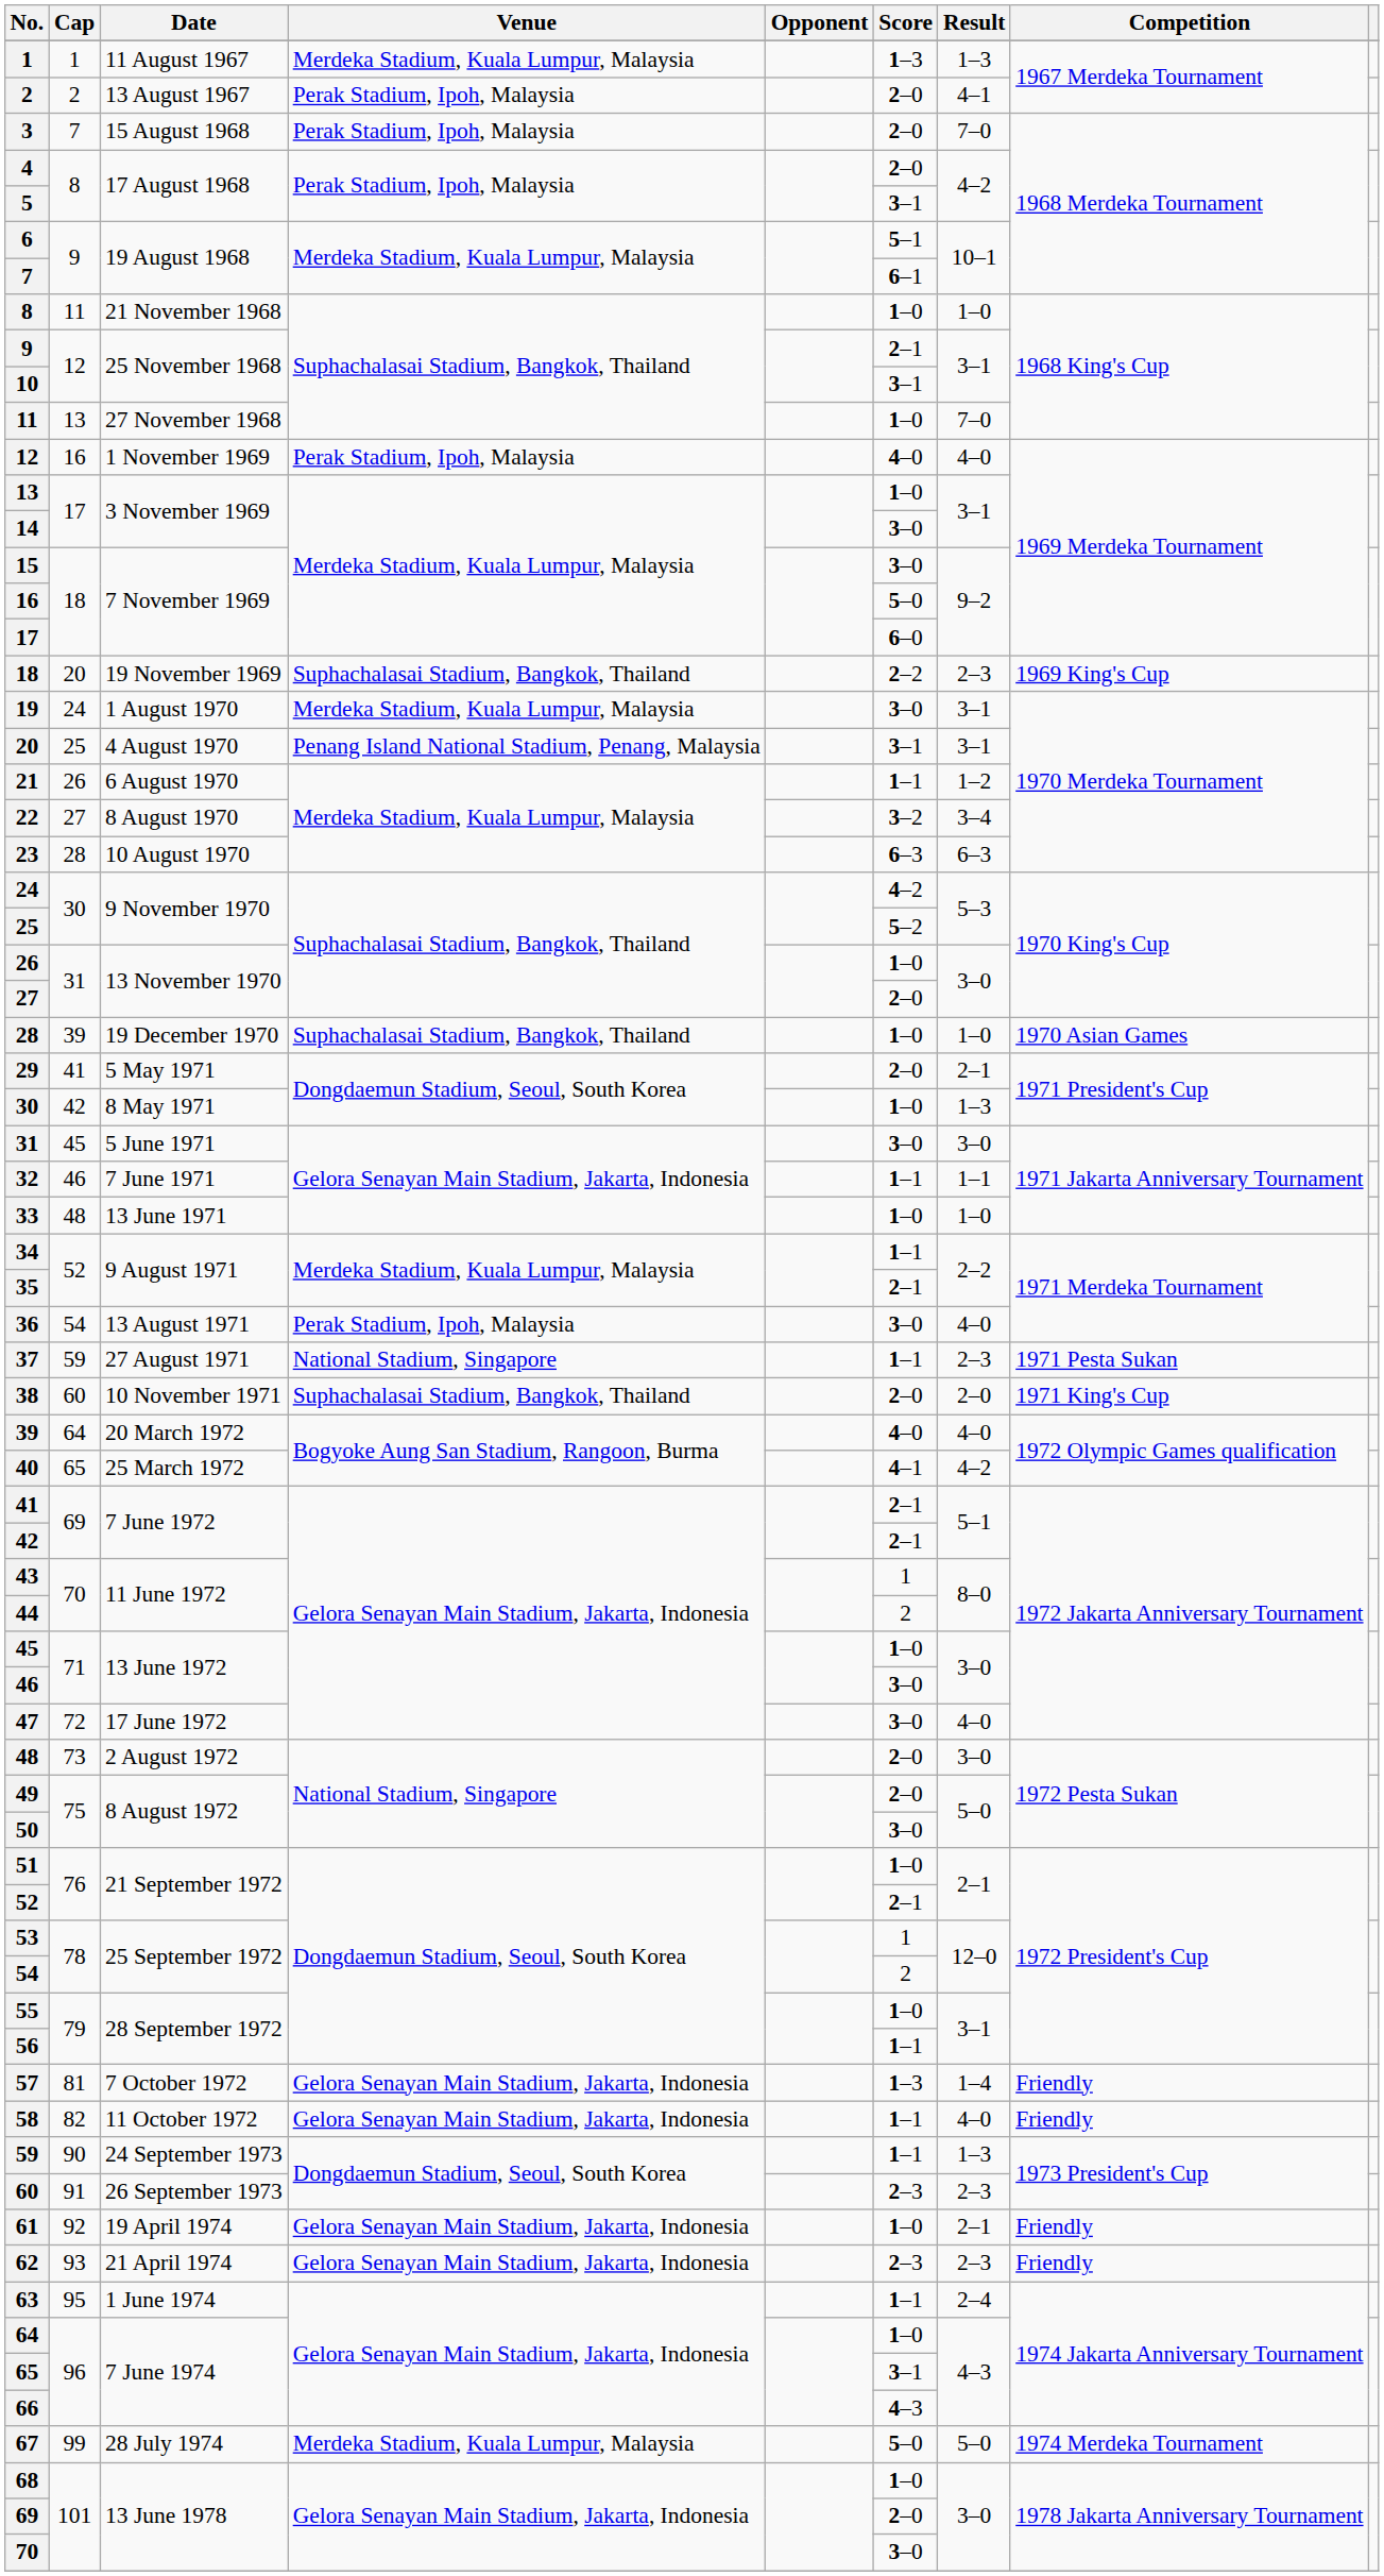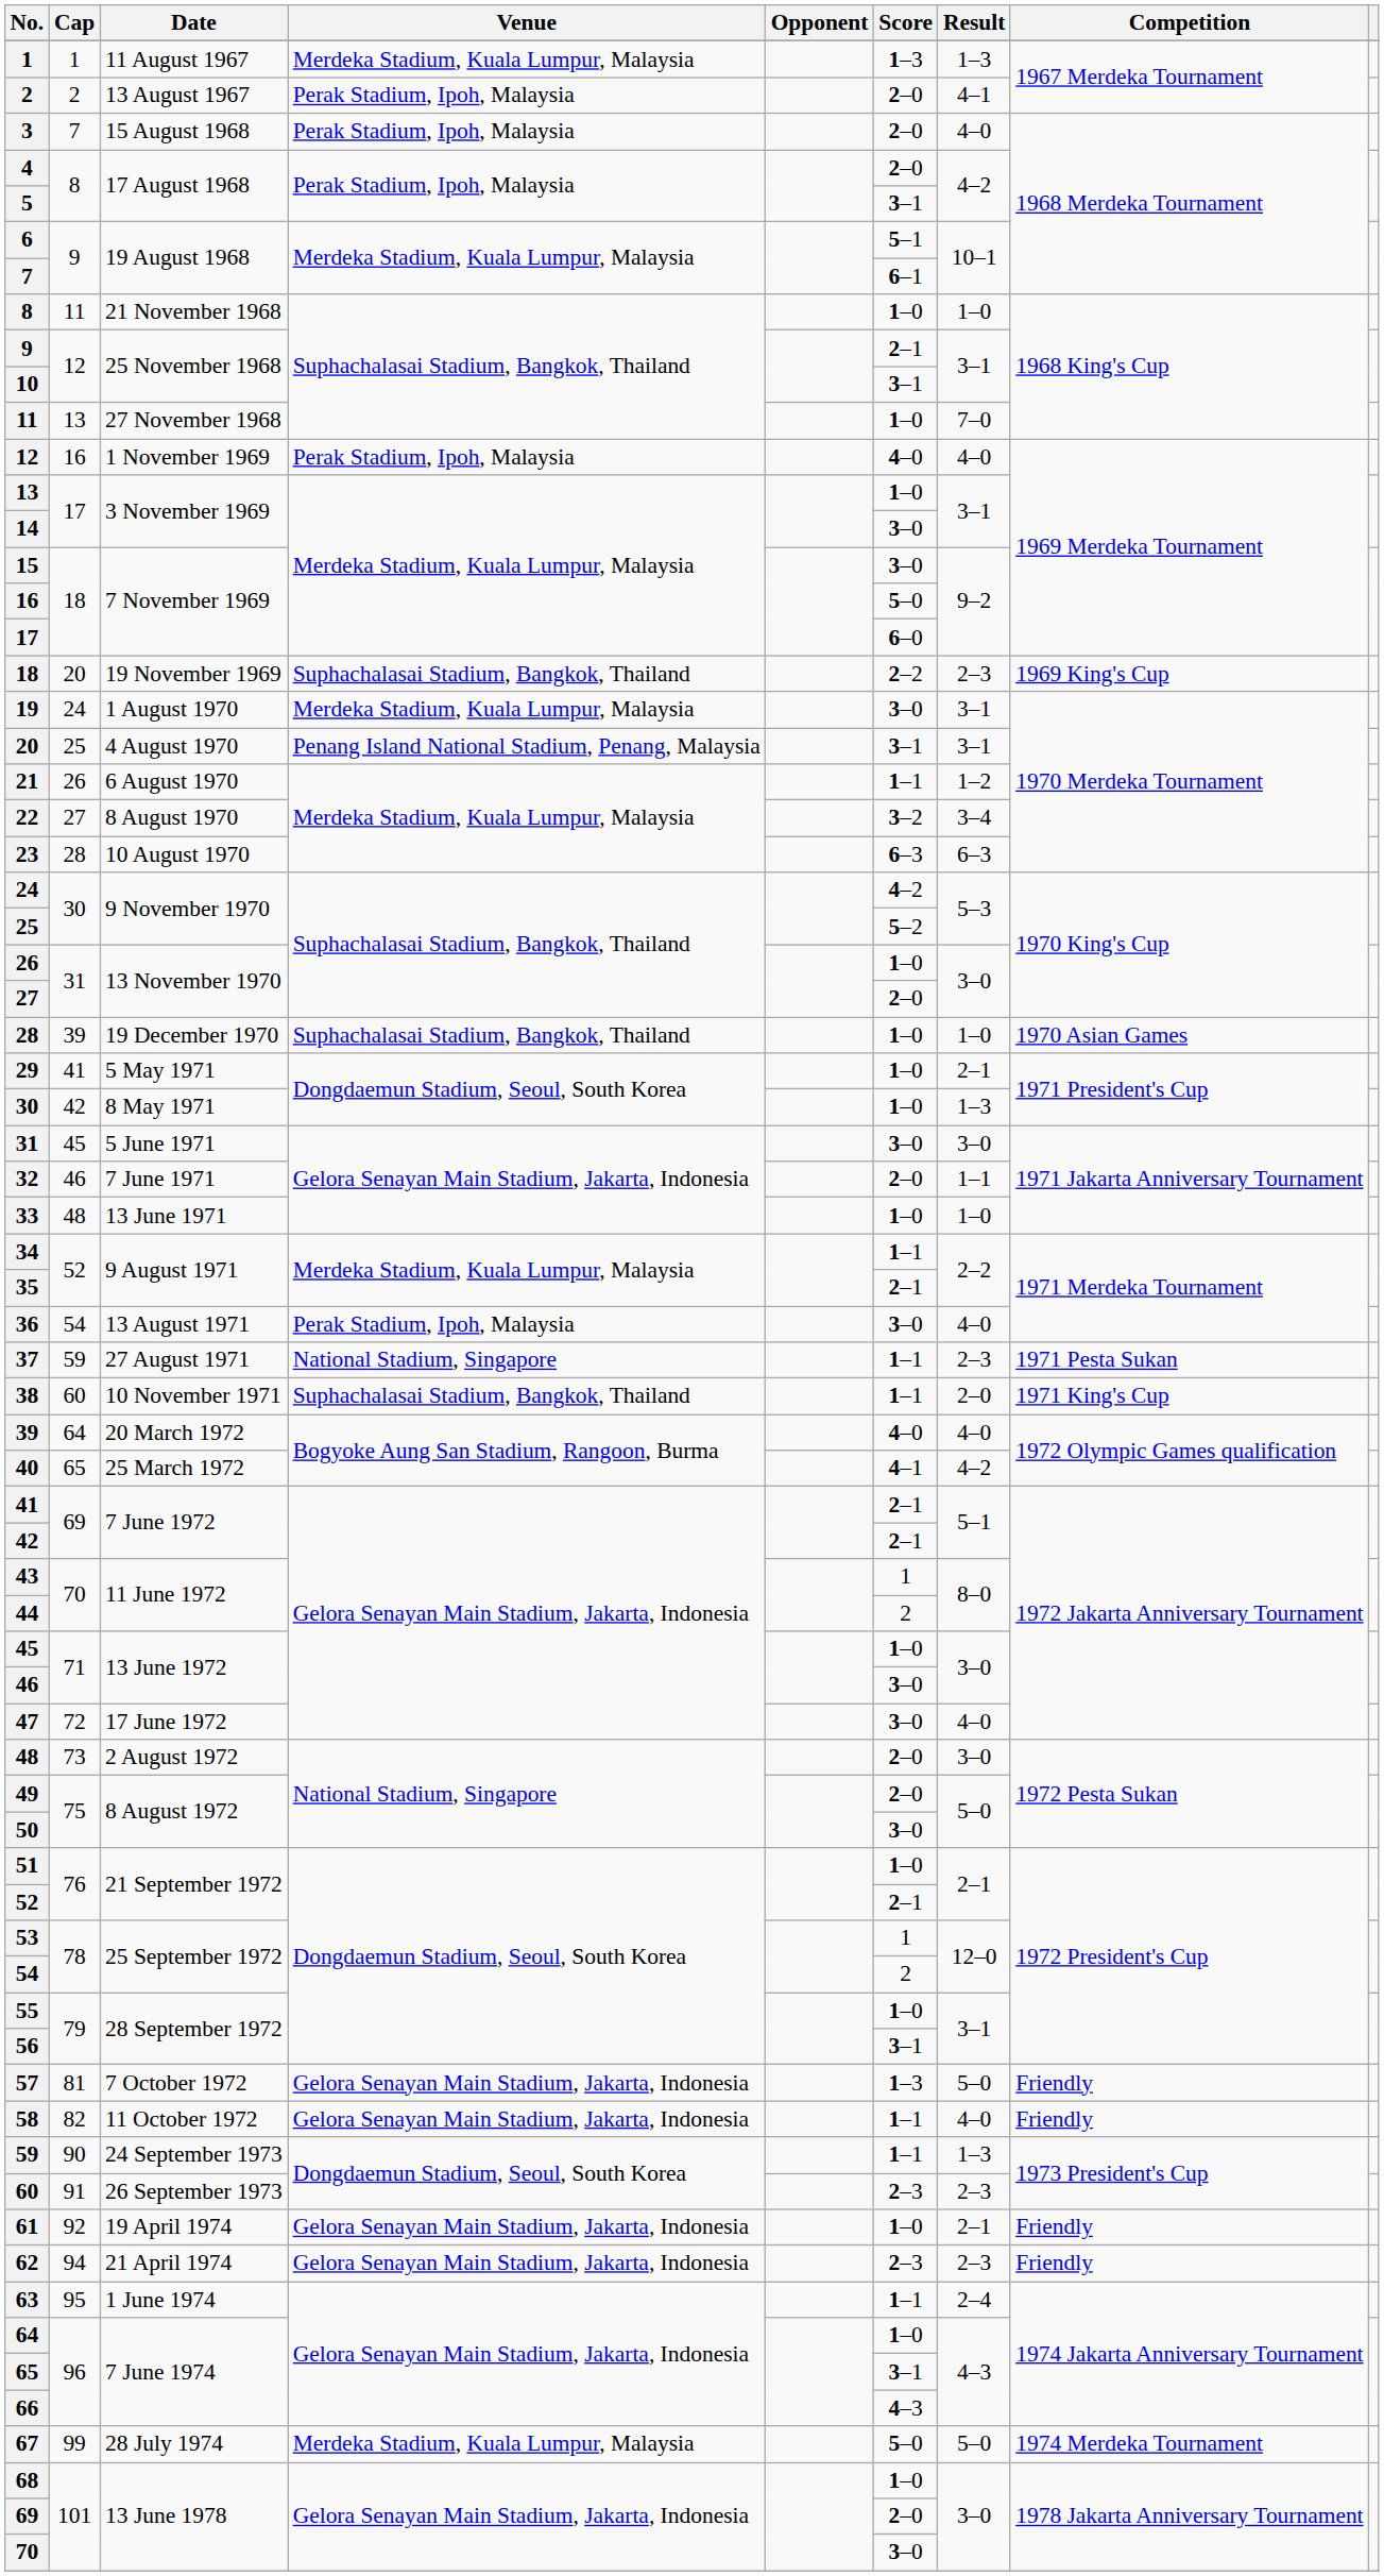3 | Result: 7–0 -> 4–0
29 | Score: 2–0 -> 1–0
32 | Score: 1–1 -> 2–0
38 | Score: 2–0 -> 1–1
56 | Score: 1–1 -> 3–1
57 | Result: 1–4 -> 5–0
62 | Cap: 93 -> 94
